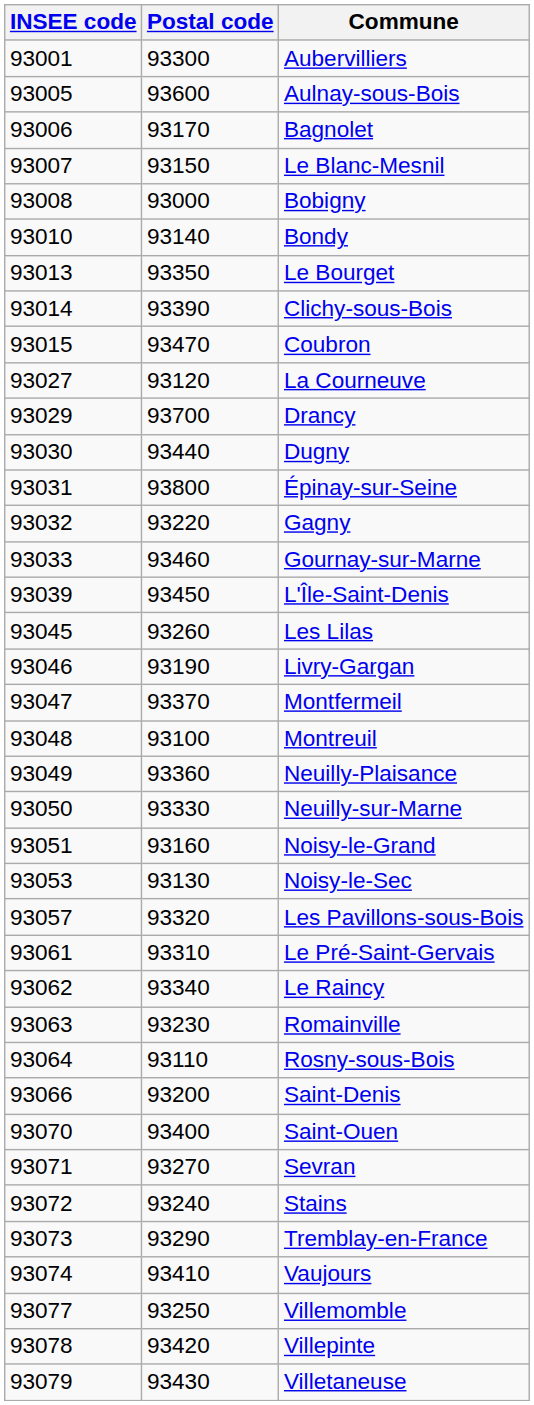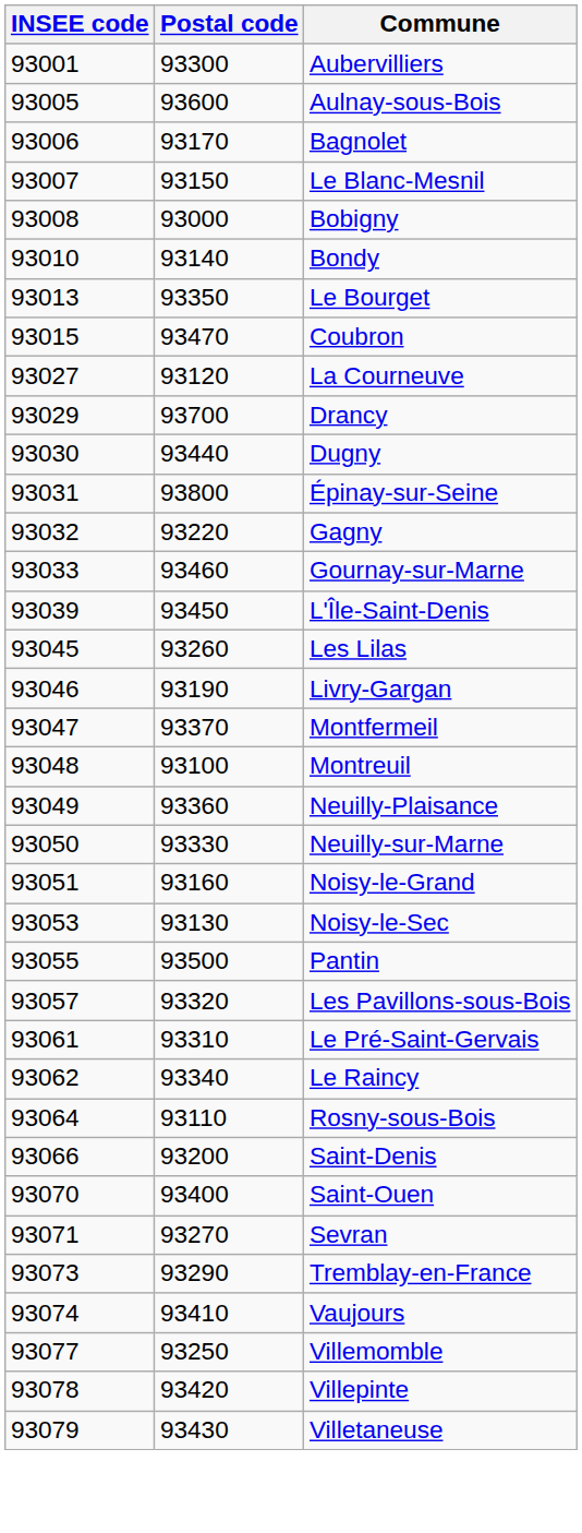- row: 93014 | 93390 | Clichy-sous-Bois
+ row: 93055 | 93500 | Pantin
- row: 93063 | 93230 | Romainville
- row: 93072 | 93240 | Stains
